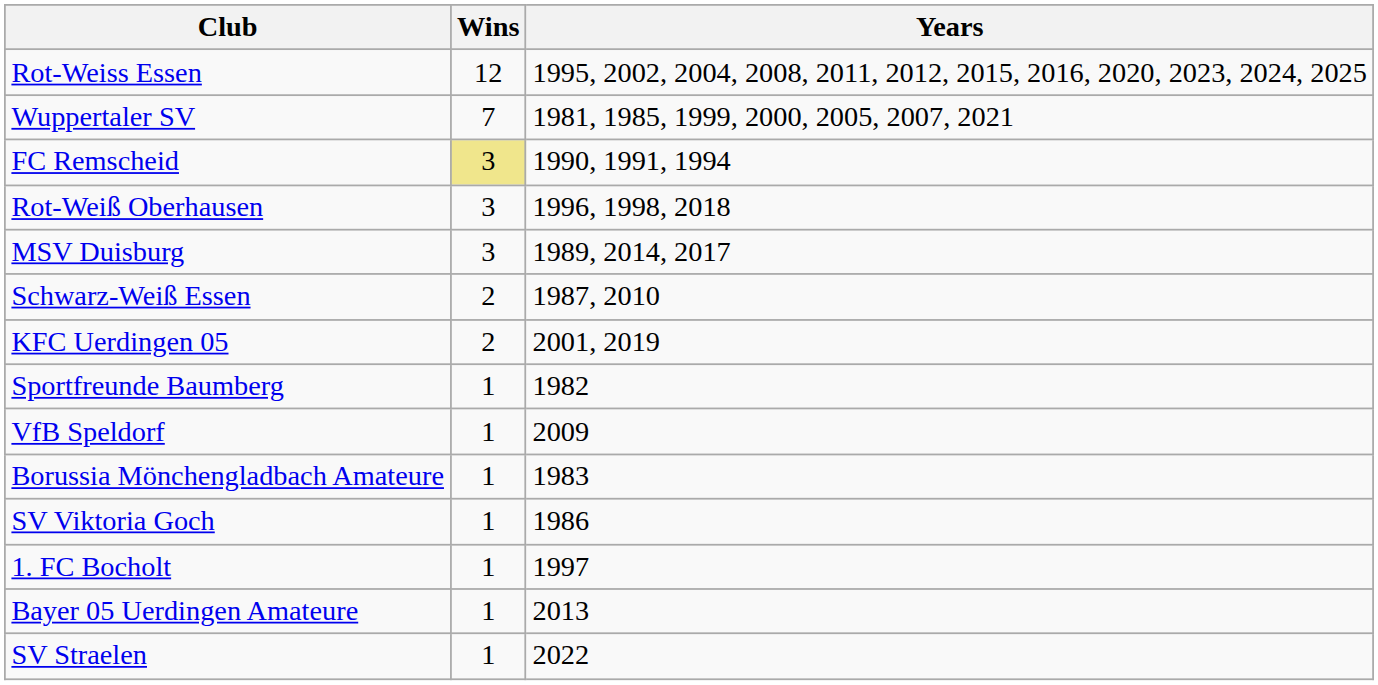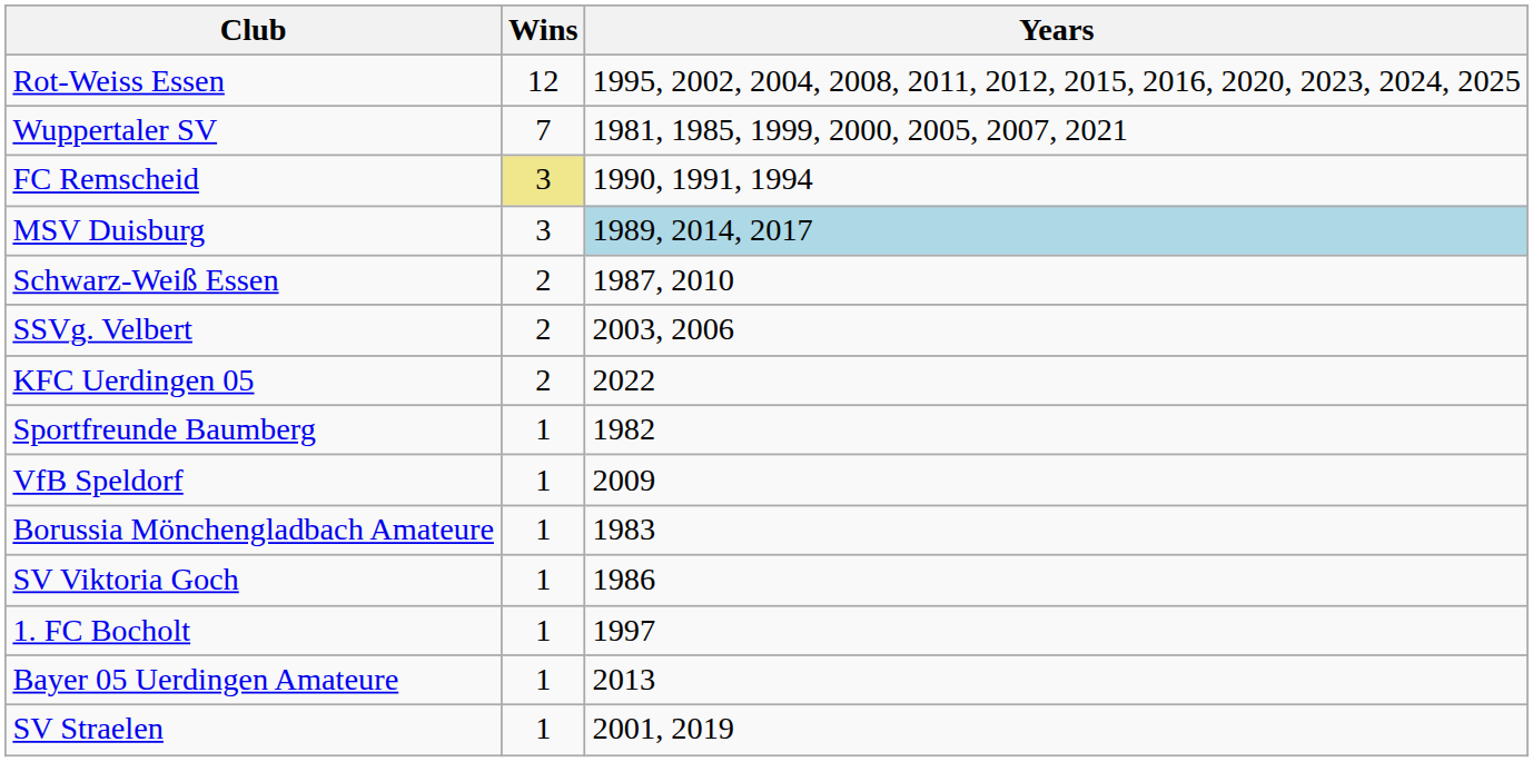- row: Rot-Weiß Oberhausen | 3 | 1996, 1998, 2018
MSV Duisburg | Years: no background -> lightblue background
+ row: SSVg. Velbert | 2 | 2003, 2006
KFC Uerdingen 05 | Years: 2001, 2019 -> 2022
SV Straelen | Years: 2022 -> 2001, 2019
